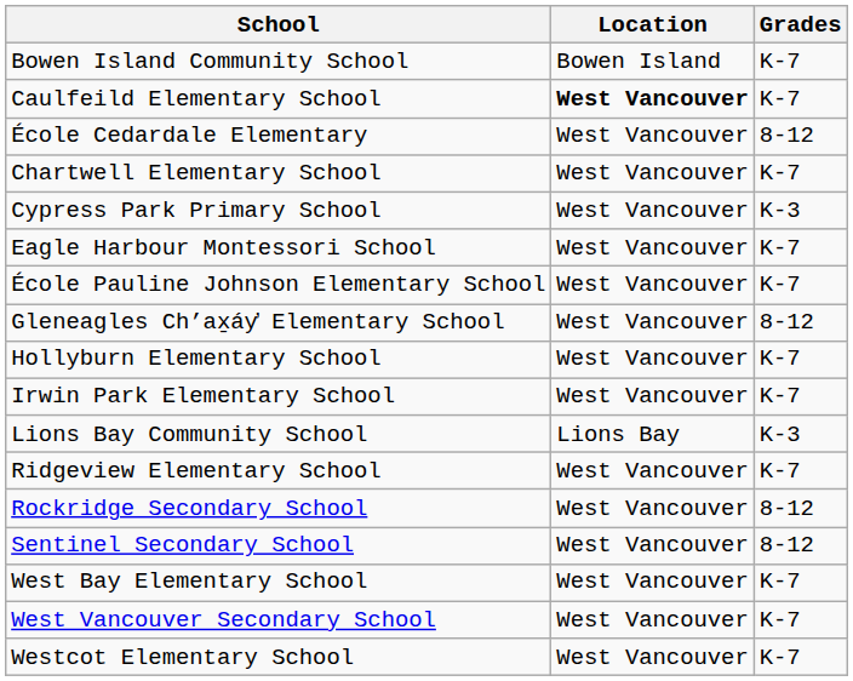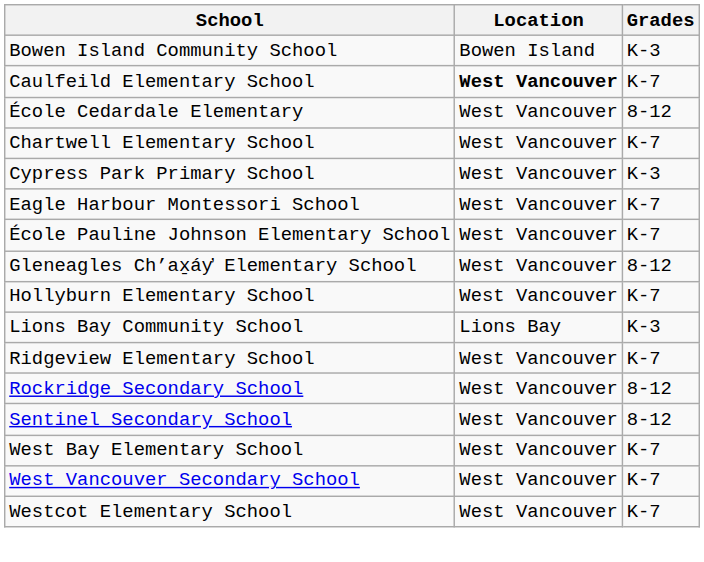Bowen Island Community School | Grades: K-7 -> K-3
- row: Irwin Park Elementary School | West Vancouver | K-7
